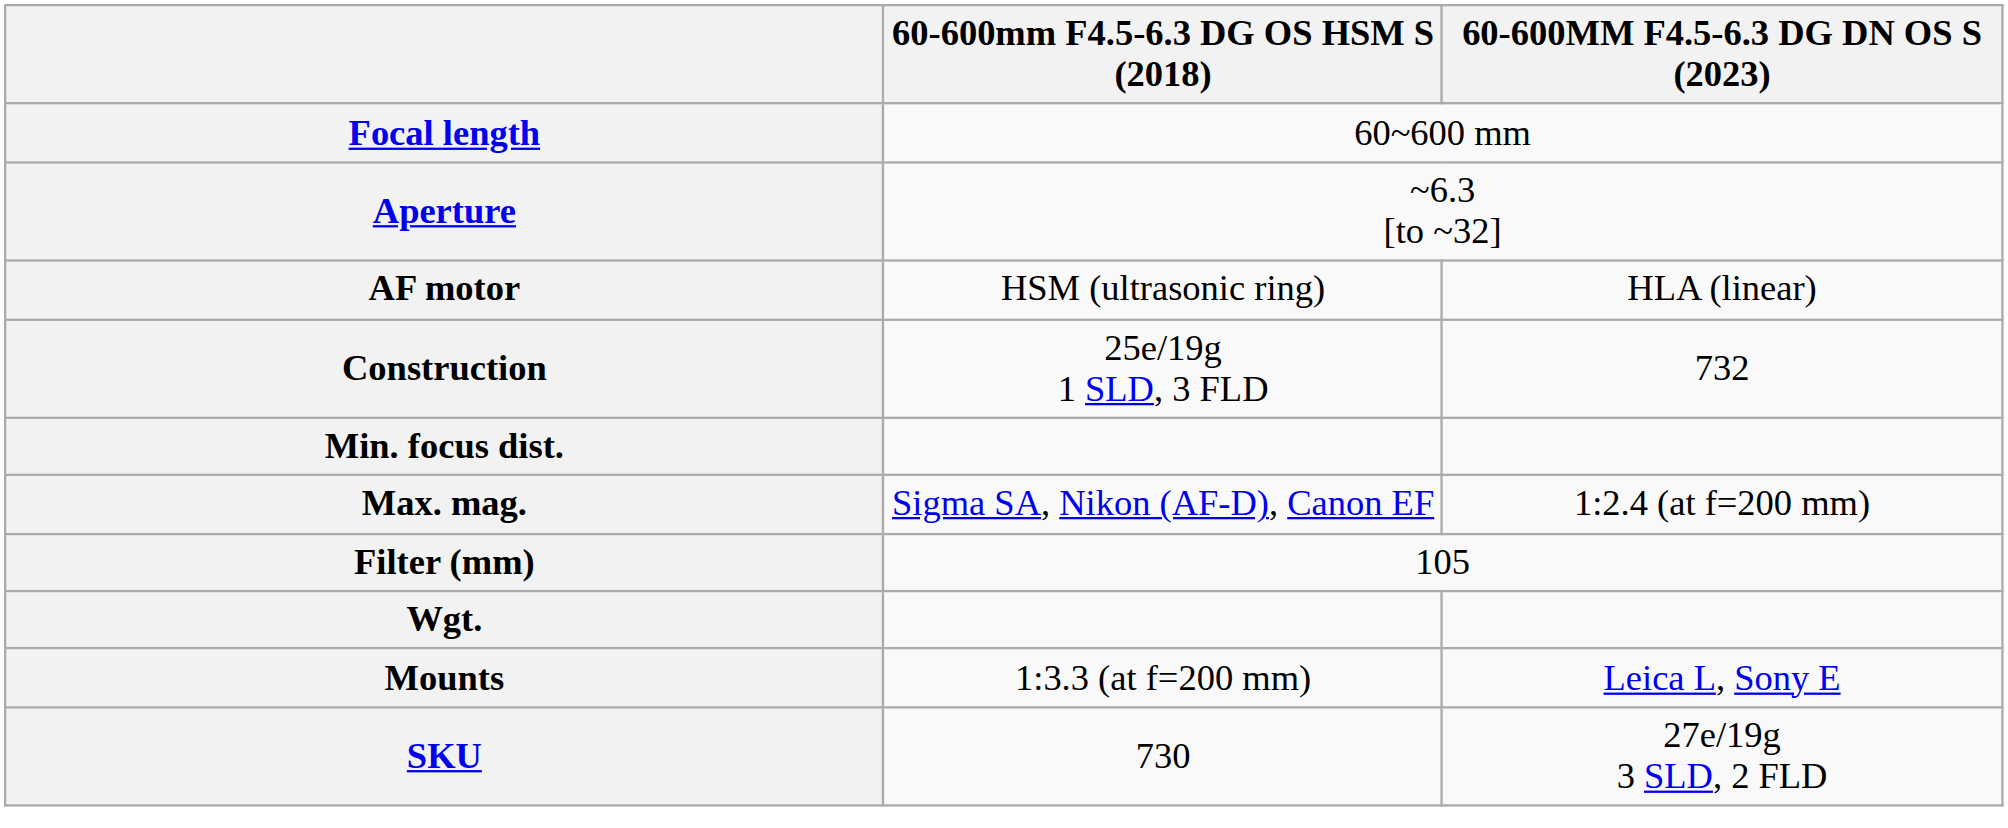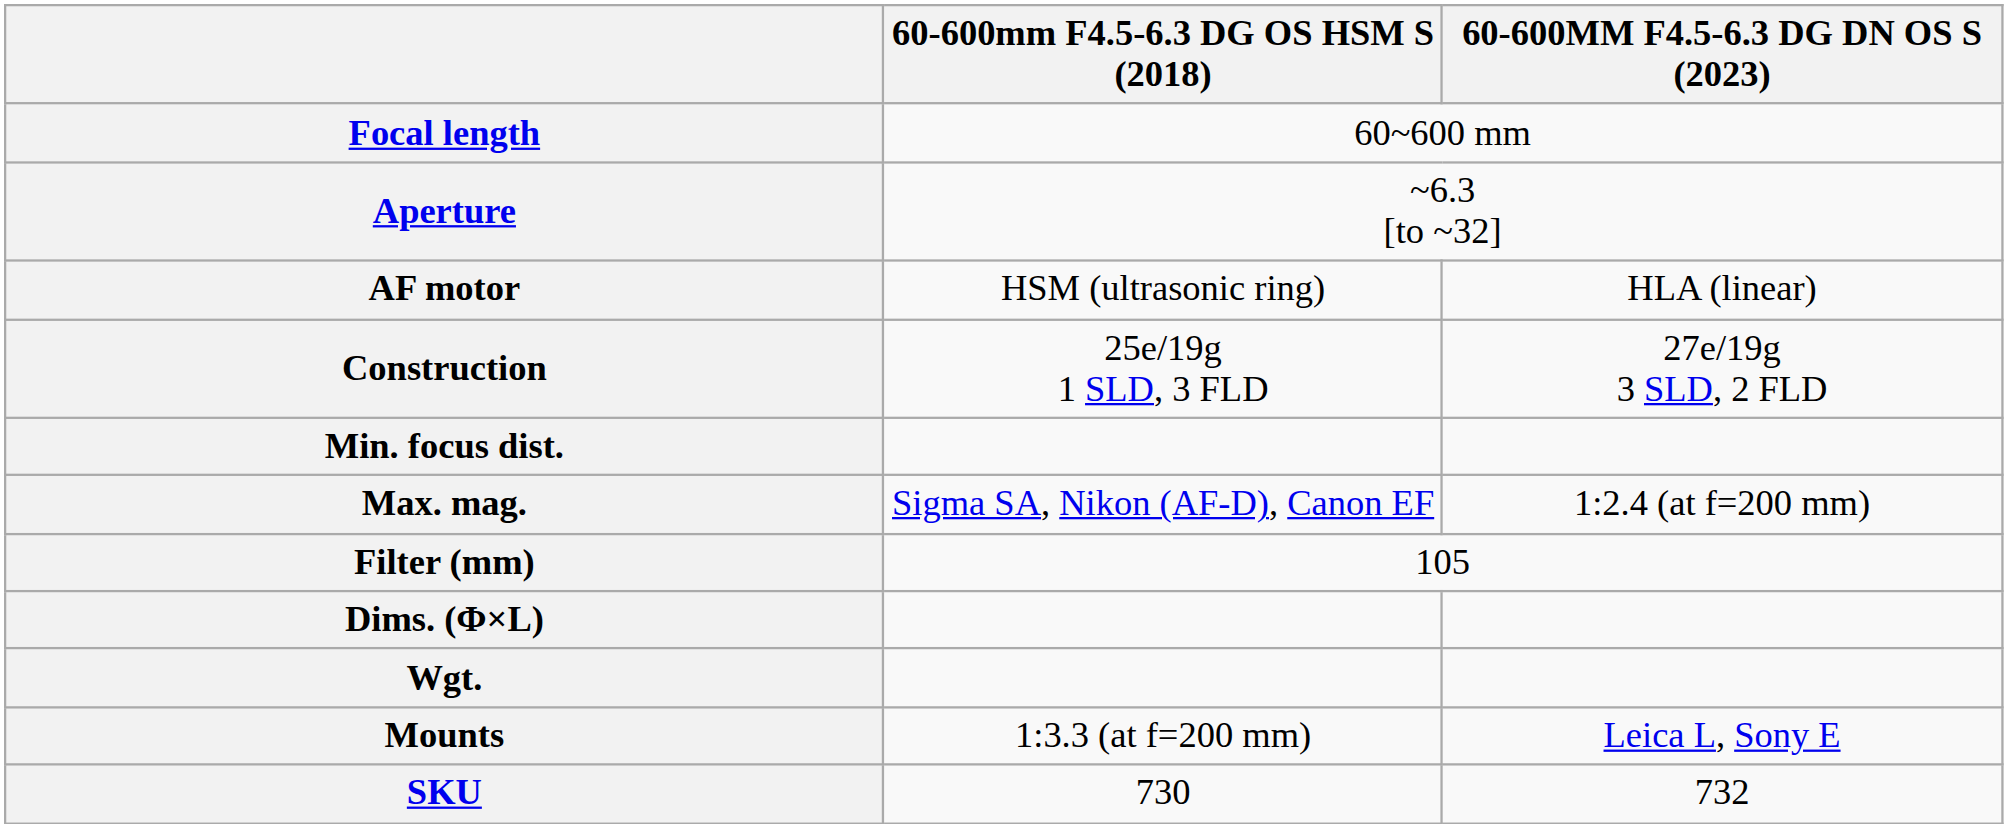Construction | 60-600MM F4.5-6.3 DG DN OS S (2023): 732 -> 27e/19g 3 SLD, 2 FLD
+ row: Dims. (Φ×L)
SKU | 60-600MM F4.5-6.3 DG DN OS S (2023): 27e/19g 3 SLD, 2 FLD -> 732
